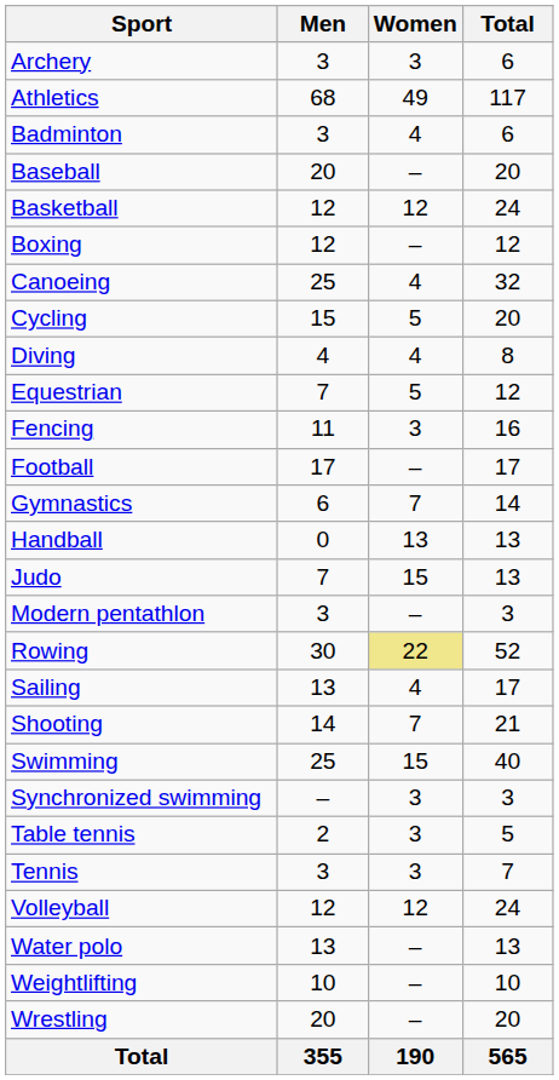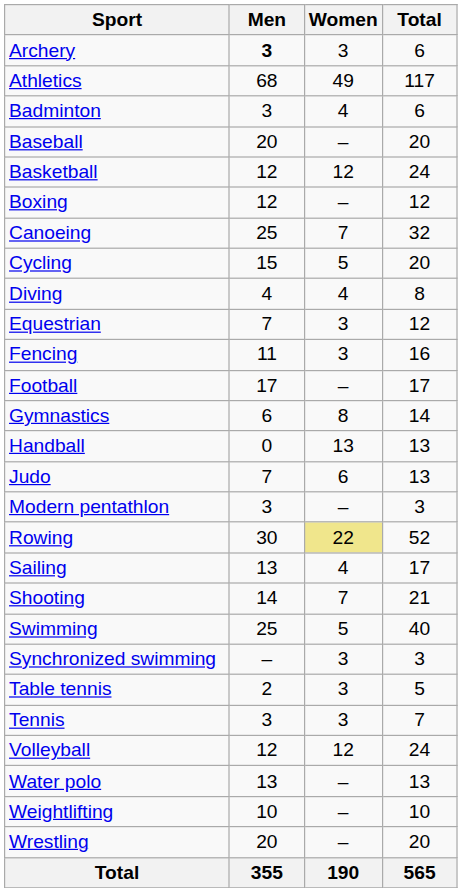Archery | Men: normal -> bold
Canoeing | Women: 4 -> 7
Equestrian | Women: 5 -> 3
Gymnastics | Women: 7 -> 8
Judo | Women: 15 -> 6
Swimming | Women: 15 -> 5
